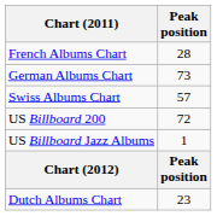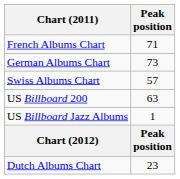French Albums Chart | Peak position: 28 -> 71
US Billboard 200 | Peak position: 72 -> 63
